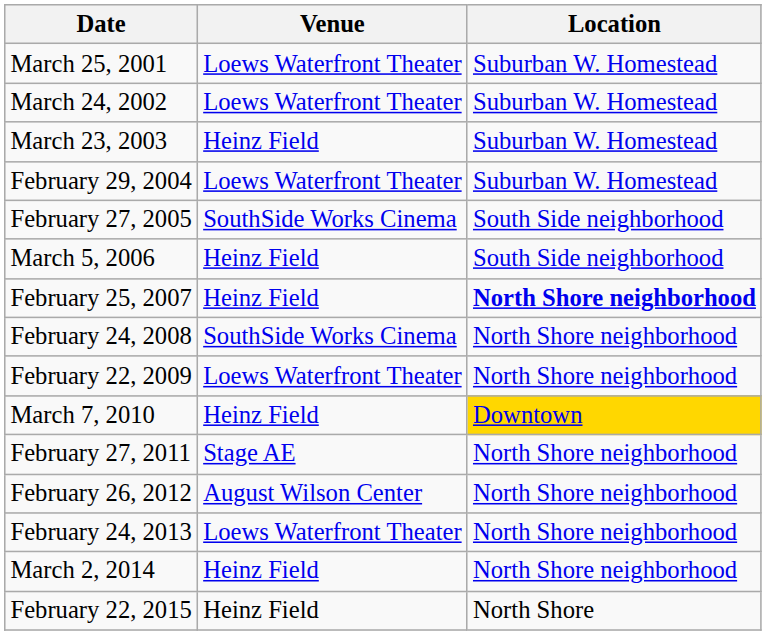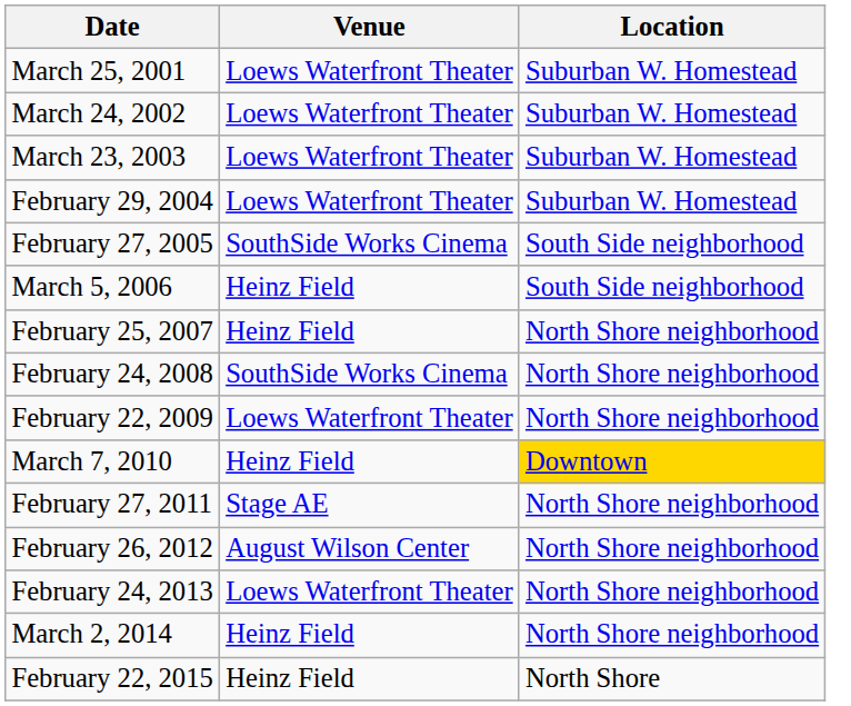March 23, 2003 | Venue: Heinz Field -> Loews Waterfront Theater
February 25, 2007 | Location: bold -> normal
